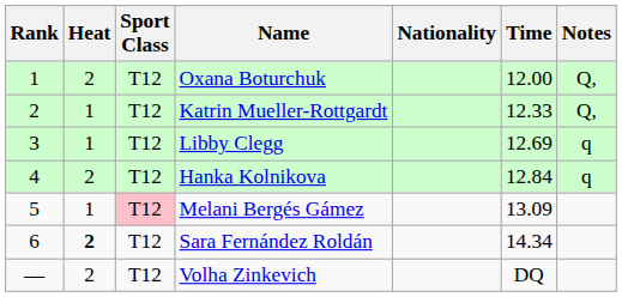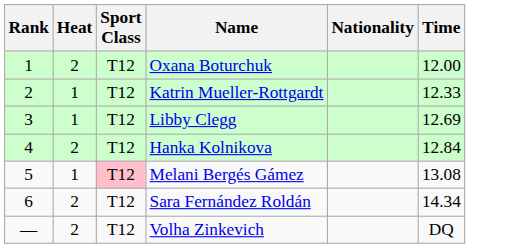- column: Notes | Q, | Q, | q | q
Melani Bergés Gámez | Time: 13.09 -> 13.08
Sara Fernández Roldán | Heat: bold -> normal
